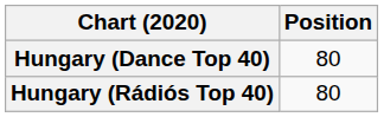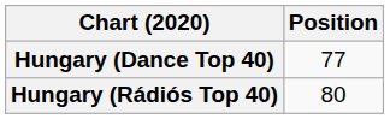Hungary (Dance Top 40) | Position: 80 -> 77
